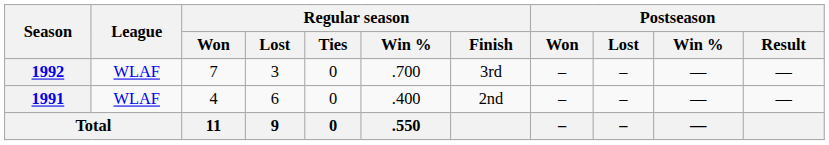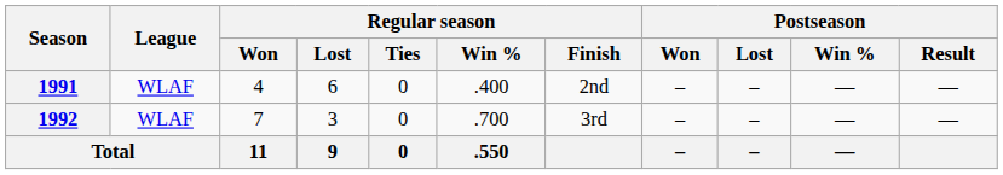rows swapped: 1991 <-> 1992
